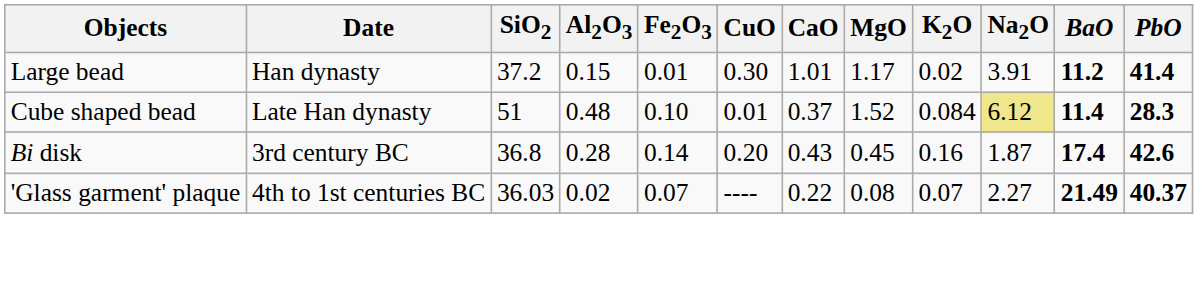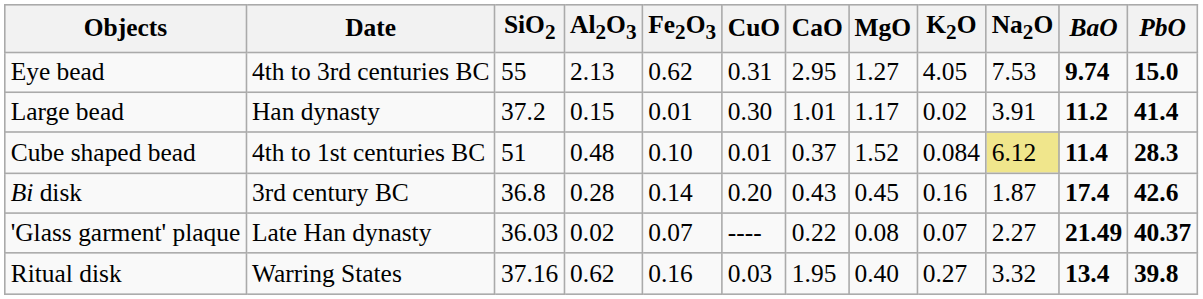+ row: Eye bead | 4th to 3rd centuries BC | 55 | 2.13 | 0.62 | 0.31 | 2.95 | 1.27 | 4.05 | 7.53 | 9.74 | 15.0
Cube shaped bead | Date: Late Han dynasty -> 4th to 1st centuries BC
'Glass garment' plaque | Date: 4th to 1st centuries BC -> Late Han dynasty
+ row: Ritual disk | Warring States | 37.16 | 0.62 | 0.16 | 0.03 | 1.95 | 0.40 | 0.27 | 3.32 | 13.4 | 39.8
